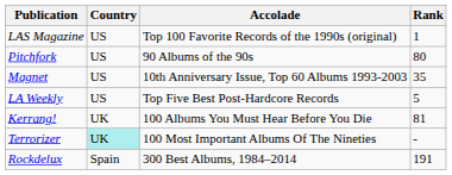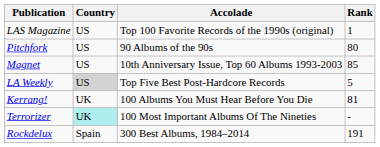Magnet | Rank: 35 -> 85
LA Weekly | Country: no background -> lightgrey background
